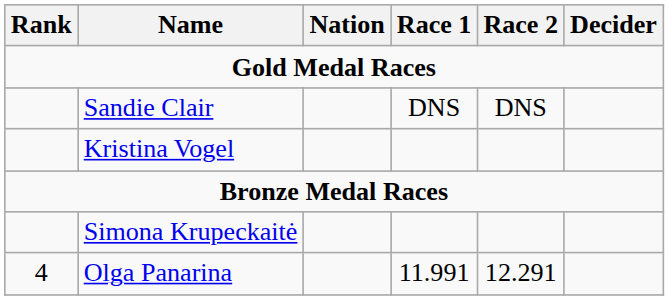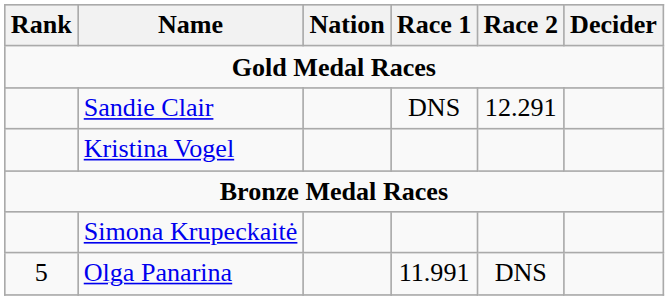Sandie Clair | Race 2: DNS -> 12.291
Olga Panarina | Rank: 4 -> 5
Olga Panarina | Race 2: 12.291 -> DNS
